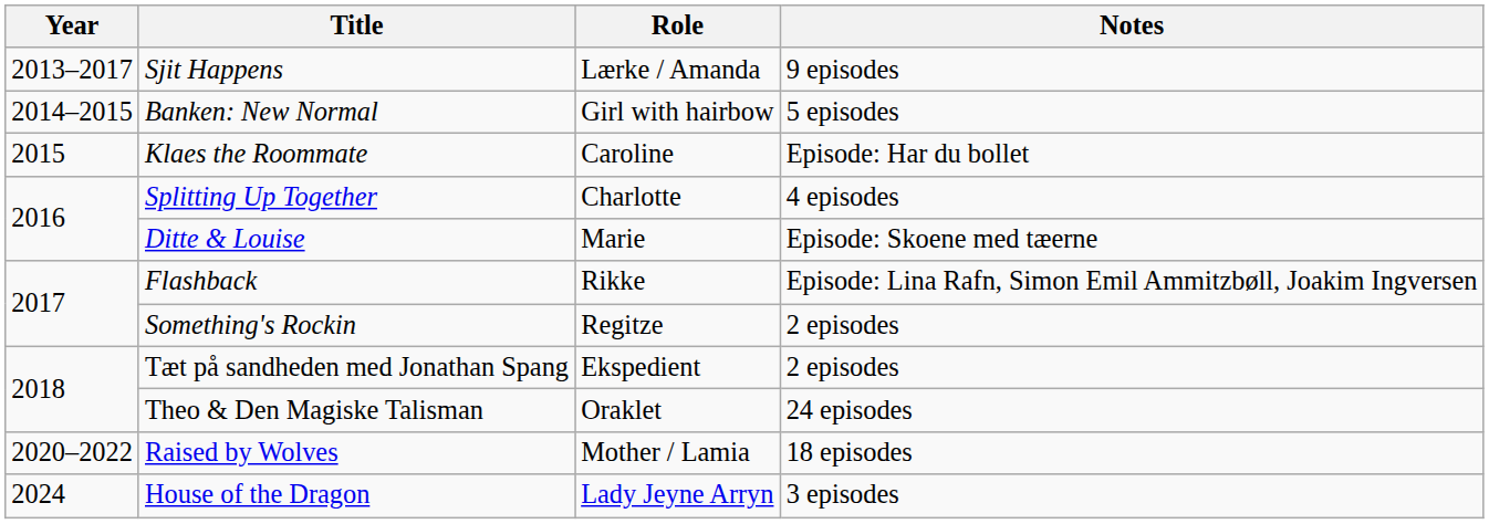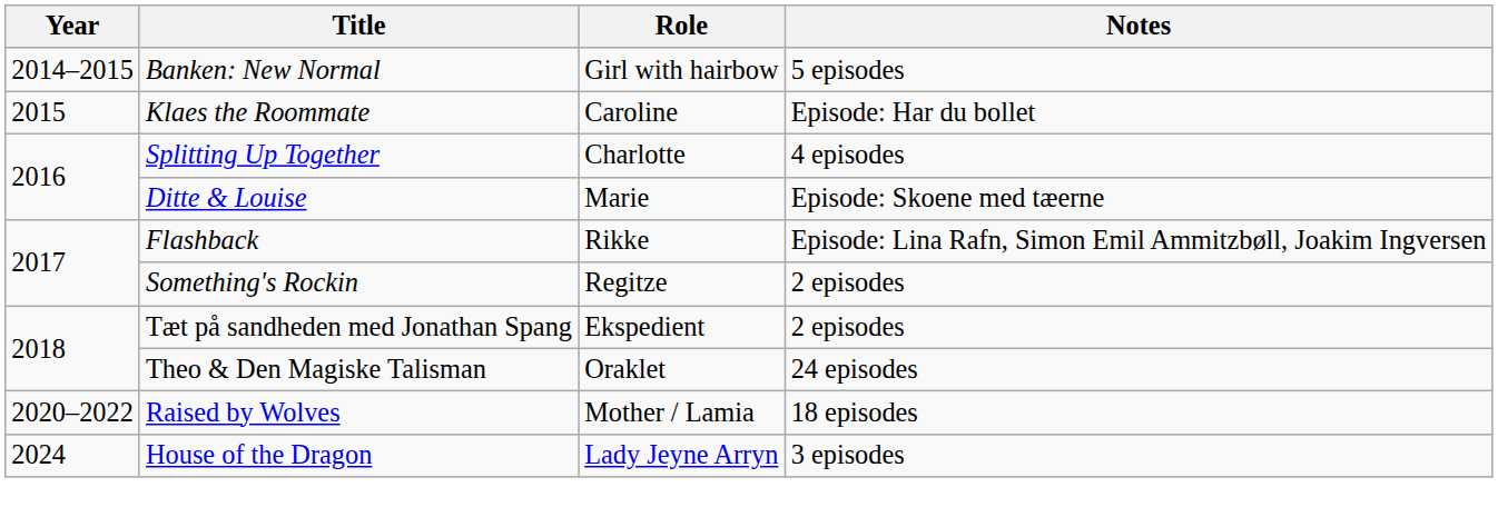- row: 2013–2017 | Sjit Happens | Lærke / Amanda | 9 episodes
